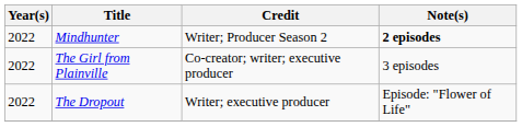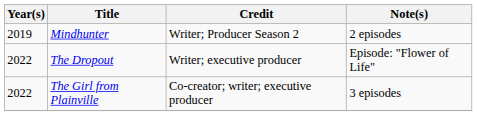Mindhunter | Year(s): 2022 -> 2019
Mindhunter | Note(s): bold -> normal
rows swapped: The Dropout <-> The Girl from Plainville
